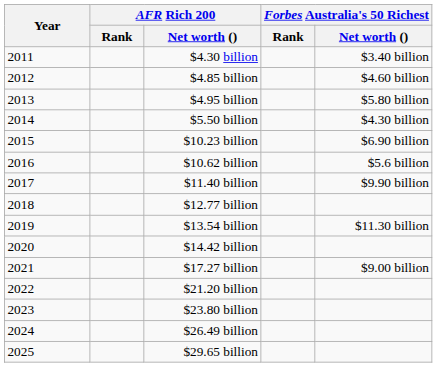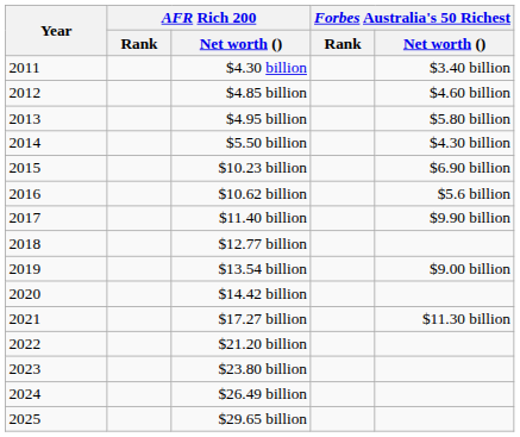$13.54 billion | Forbes Australia's 50 Richest / Net worth (): $11.30 billion -> $9.00 billion
$17.27 billion | Forbes Australia's 50 Richest / Net worth (): $9.00 billion -> $11.30 billion
